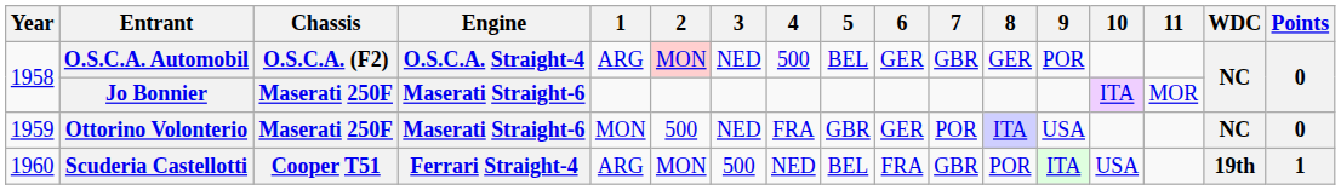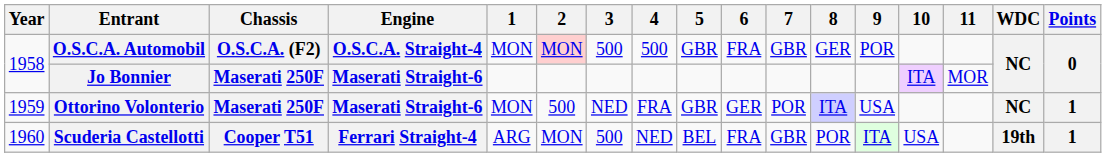O.S.C.A. Automobil | 1: ARG -> MON
O.S.C.A. Automobil | 3: NED -> 500
O.S.C.A. Automobil | 5: BEL -> GBR
O.S.C.A. Automobil | 6: GER -> FRA
Ottorino Volonterio | Points: 0 -> 1
